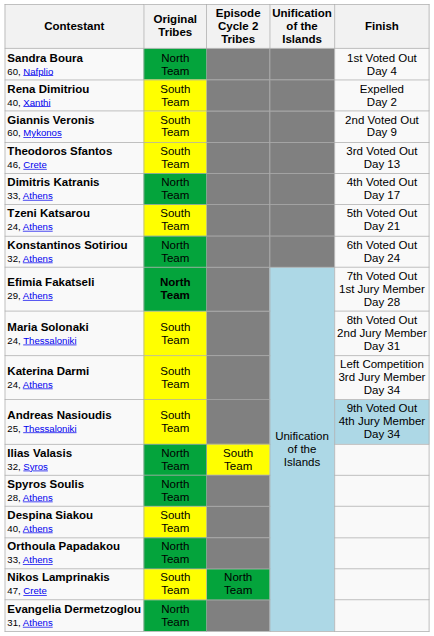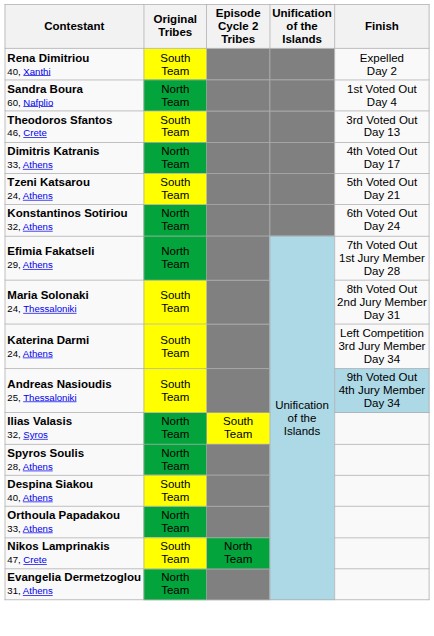rows swapped: Rena Dimitriou 40, Xanthi <-> Sandra Boura 60, Nafplio
- row: Giannis Veronis 60, Mykonos | South Team | 2nd Voted Out Day 9
Efimia Fakatseli 29, Athens | Original Tribes: bold -> normal
